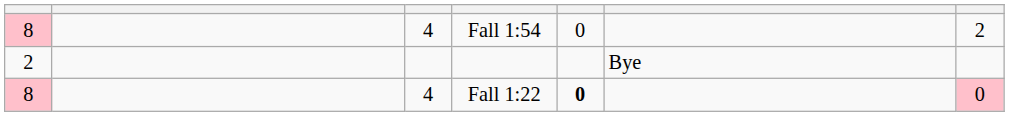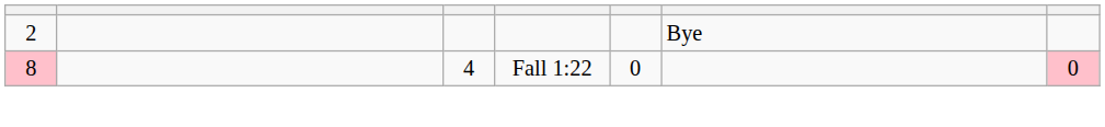- row: 8 | 4 | Fall 1:54 | 0 | 2
Fall 1:22 | column 5: bold -> normal
